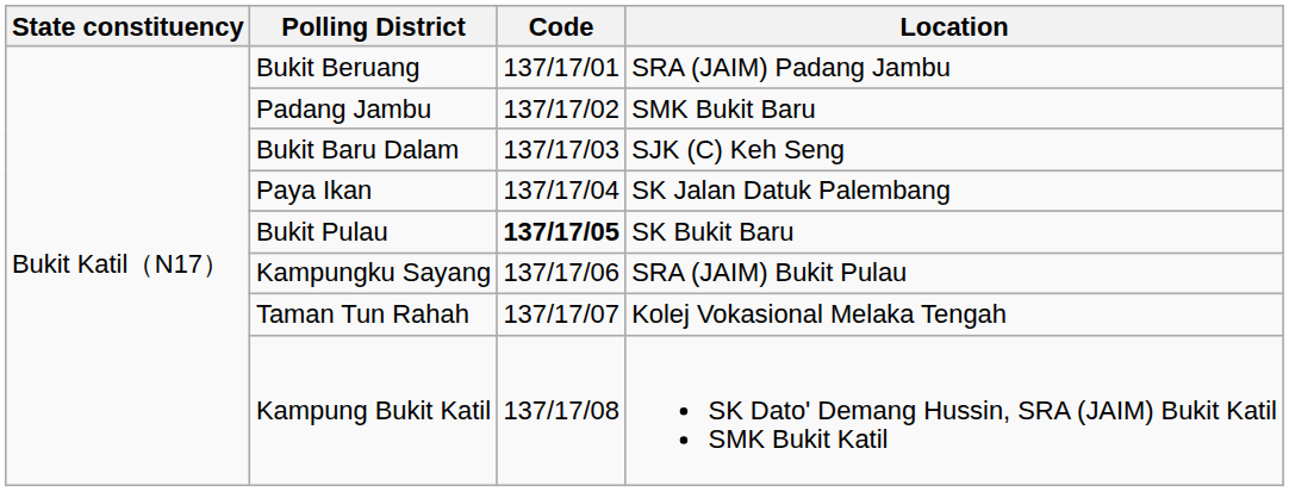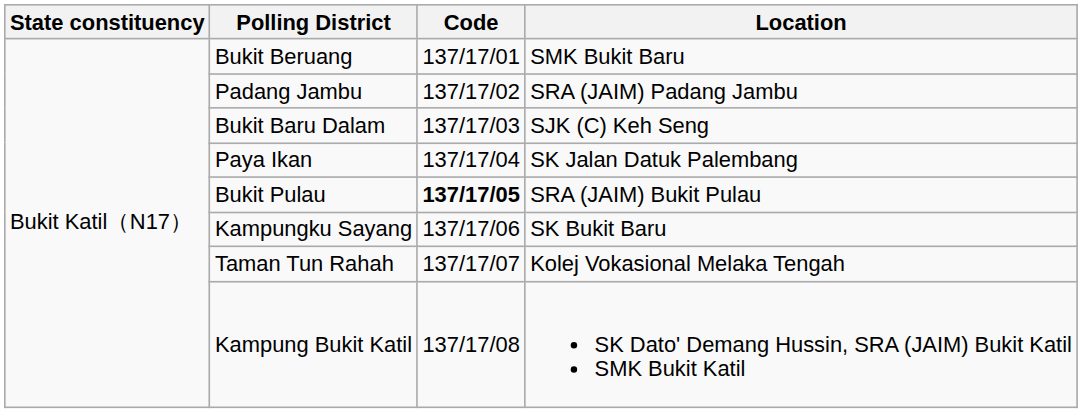Bukit Beruang | Location: SRA (JAIM) Padang Jambu -> SMK Bukit Baru
Padang Jambu | Location: SMK Bukit Baru -> SRA (JAIM) Padang Jambu
Bukit Pulau | Location: SK Bukit Baru -> SRA (JAIM) Bukit Pulau
Kampungku Sayang | Location: SRA (JAIM) Bukit Pulau -> SK Bukit Baru
